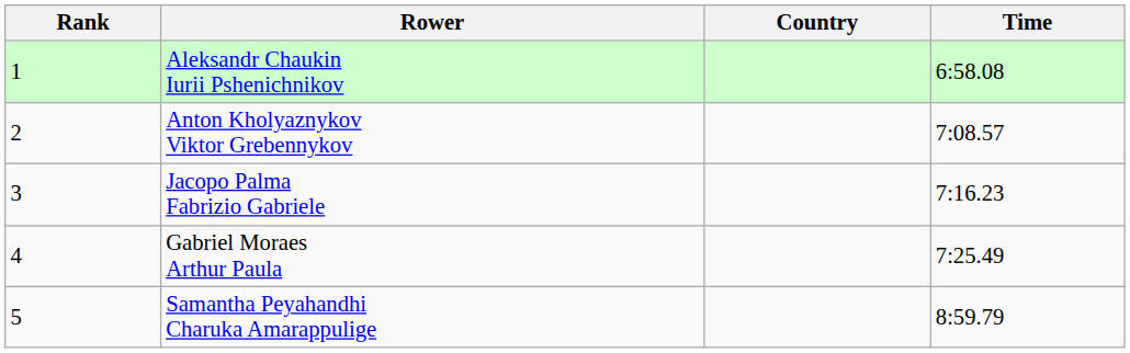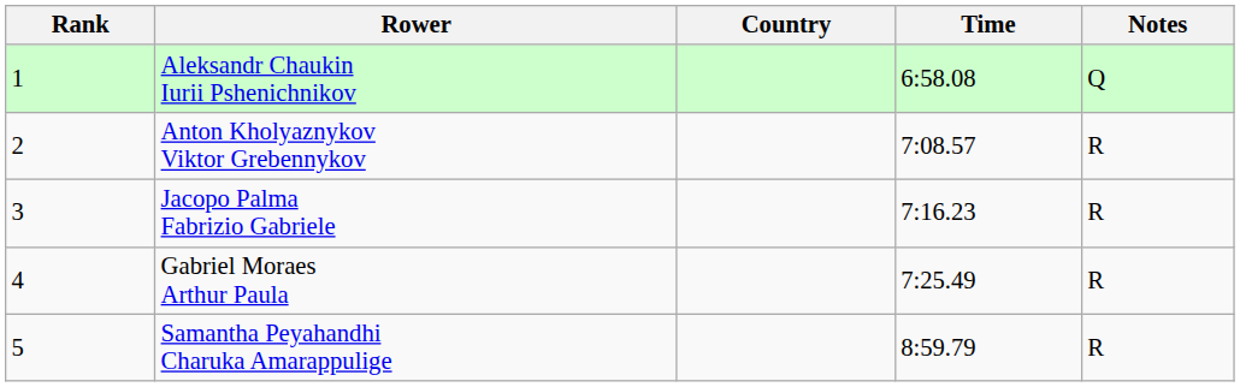+ column: Notes | Q | R | R | R | R
